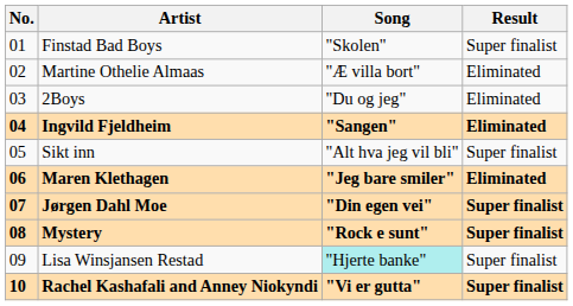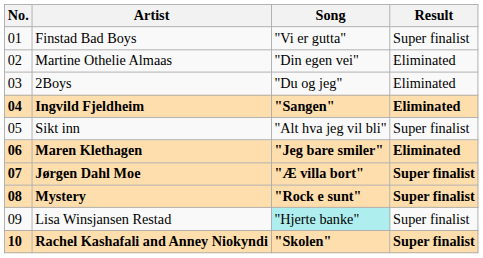Finstad Bad Boys | Song: "Skolen" -> "Vi er gutta"
Martine Othelie Almaas | Song: "Æ villa bort" -> "Din egen vei"
Jørgen Dahl Moe | Song: "Din egen vei" -> "Æ villa bort"
Rachel Kashafali and Anney Niokyndi | Song: "Vi er gutta" -> "Skolen"
